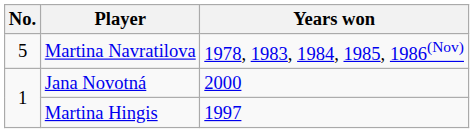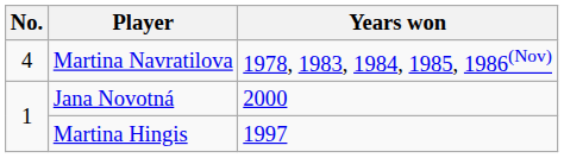Martina Navratilova | No.: 5 -> 4
